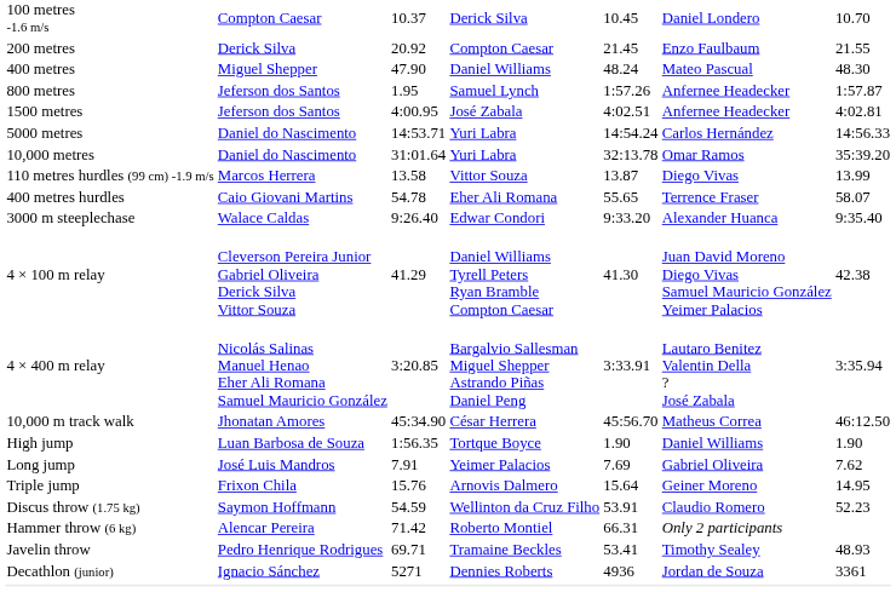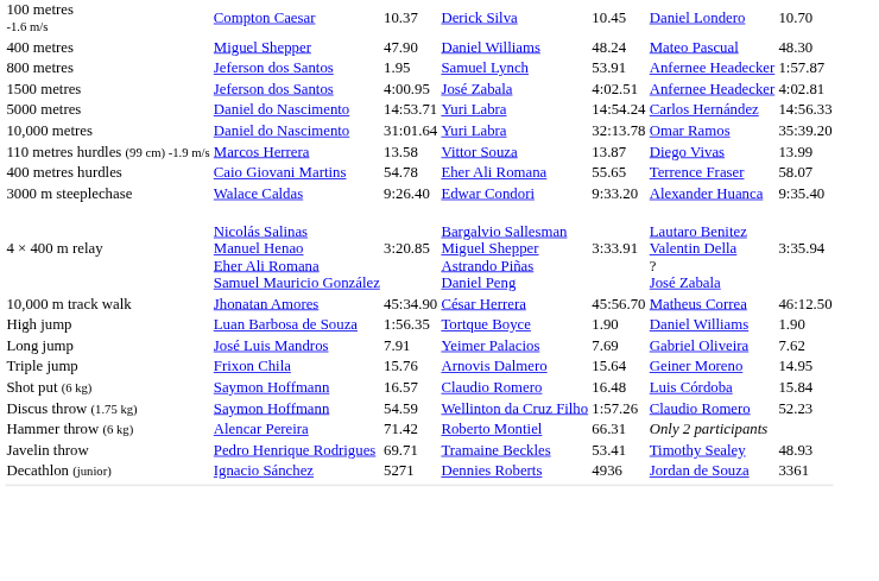- row: 200 metres | Derick Silva | 20.92 | Compton Caesar | 21.45 | Enzo Faulbaum | 21.55
800 metres | column 5: 1:57.26 -> 53.91
- row: 4 × 100 m relay | Cleverson Pereira Junior Gabriel Oliveira Derick Silva Vittor Souza | 41.29 | Daniel Williams Tyrell Peters Ryan Bramble Compton Caesar | 41.30 | Juan David Moreno Diego Vivas Samuel Mauricio González Yeimer Palacios | 42.38
+ row: Shot put (6 kg) | Saymon Hoffmann | 16.57 | Claudio Romero | 16.48 | Luis Córdoba | 15.84
Discus throw (1.75 kg) | column 5: 53.91 -> 1:57.26
